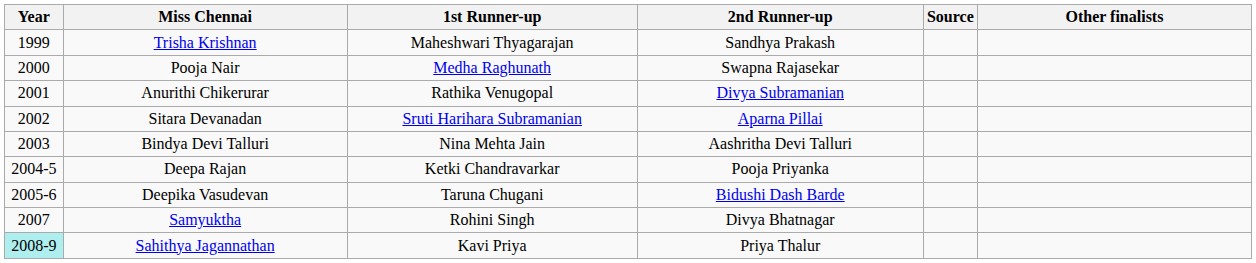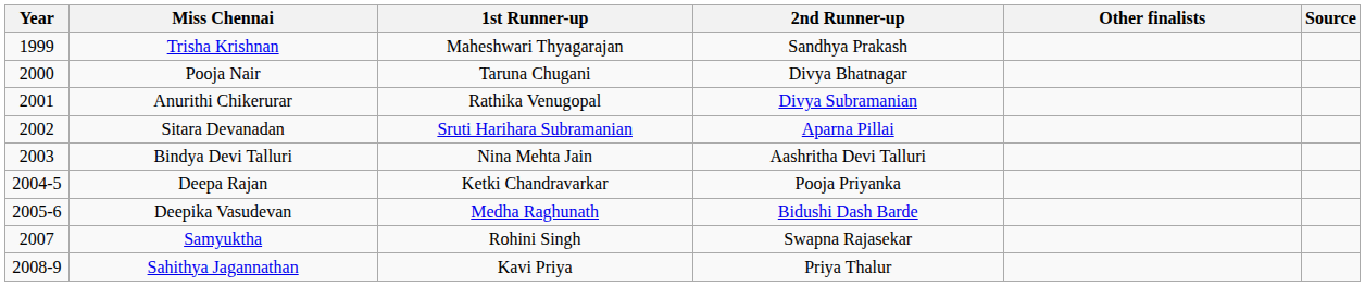columns swapped: Other finalists <-> Source
Pooja Nair | 1st Runner-up: Medha Raghunath -> Taruna Chugani
Pooja Nair | 2nd Runner-up: Swapna Rajasekar -> Divya Bhatnagar
Deepika Vasudevan | 1st Runner-up: Taruna Chugani -> Medha Raghunath
Samyuktha | 2nd Runner-up: Divya Bhatnagar -> Swapna Rajasekar
Sahithya Jagannathan | Year: paleturquoise background -> no background
